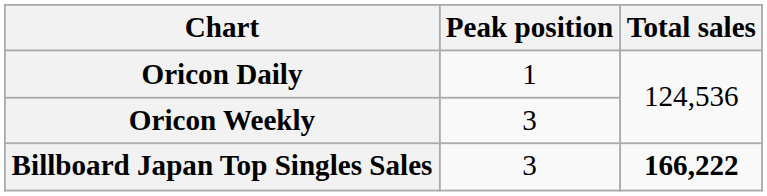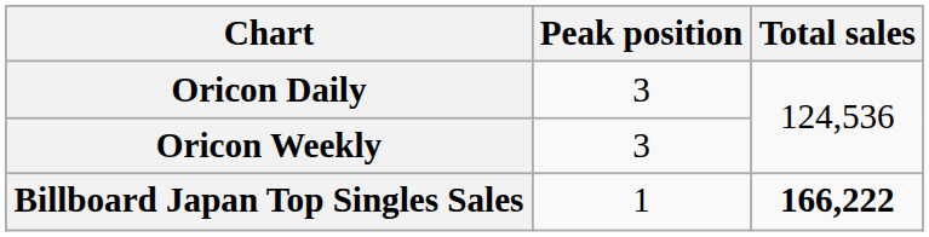Oricon Daily | Peak position: 1 -> 3
Billboard Japan Top Singles Sales | Peak position: 3 -> 1
